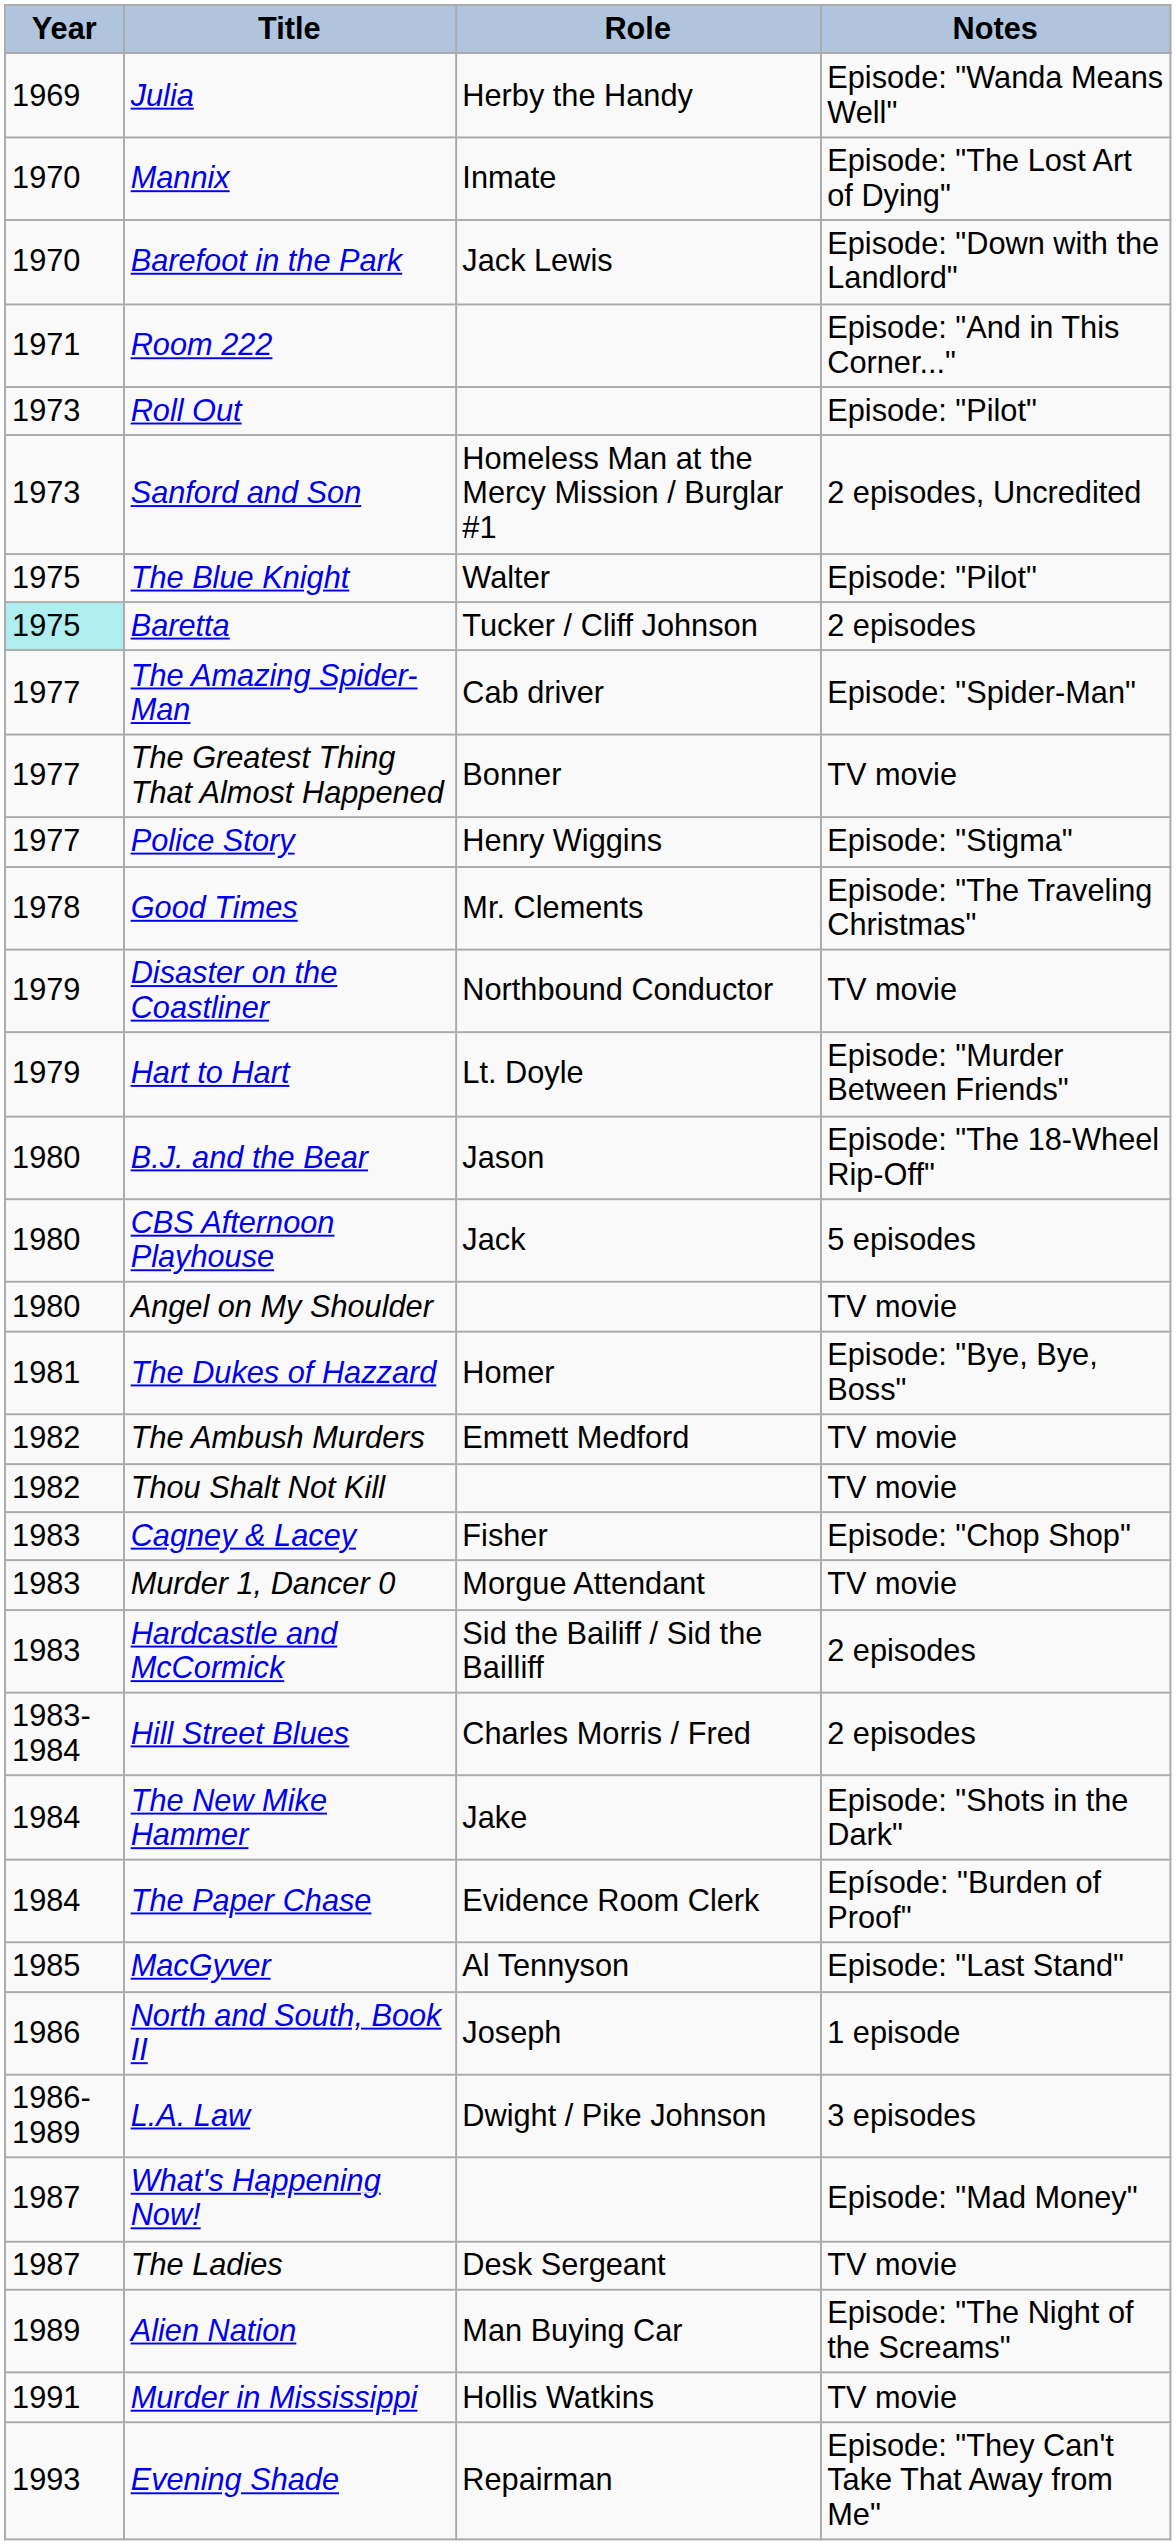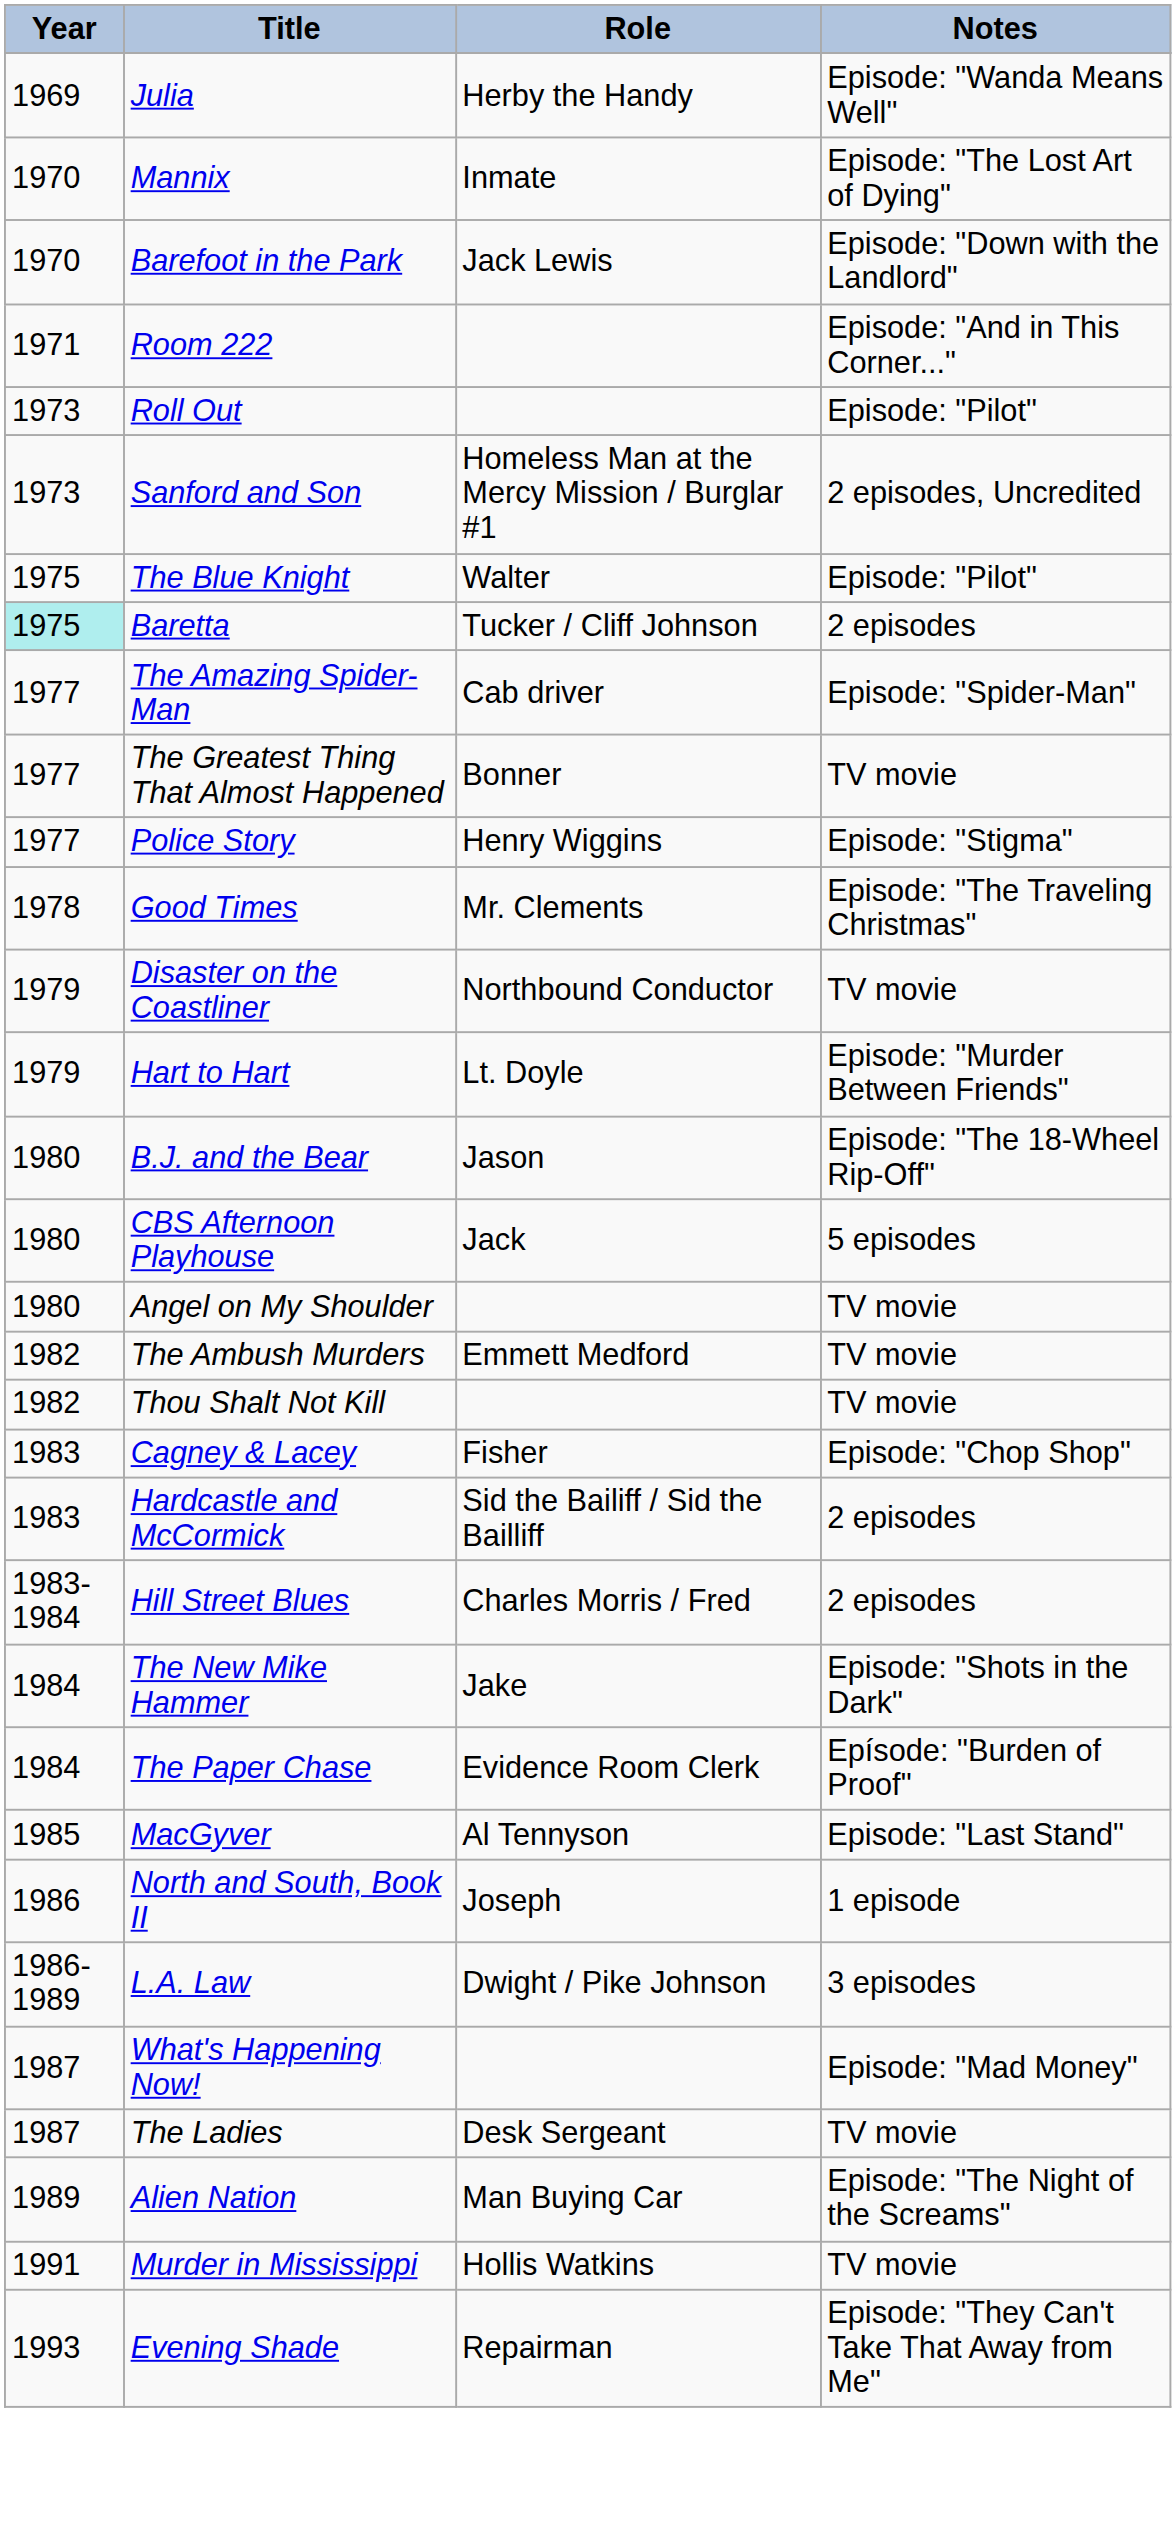- row: 1981 | The Dukes of Hazzard | Homer | Episode: "Bye, Bye, Boss"
- row: 1983 | Murder 1, Dancer 0 | Morgue Attendant | TV movie
